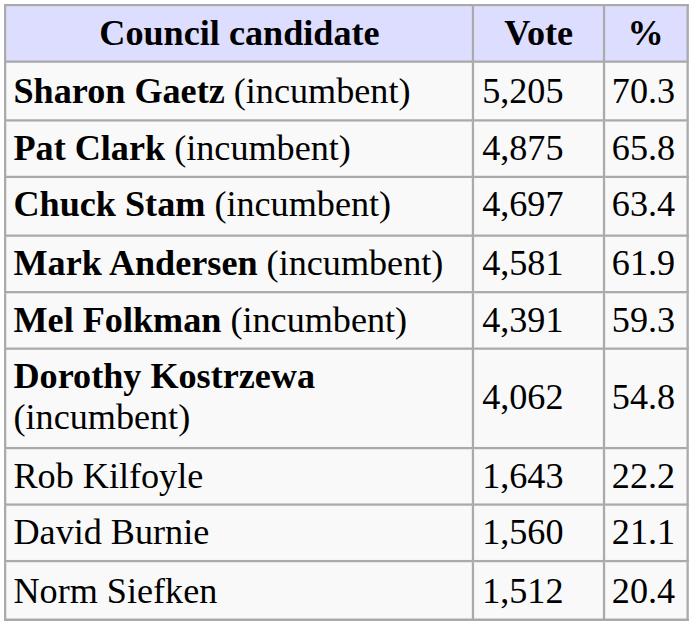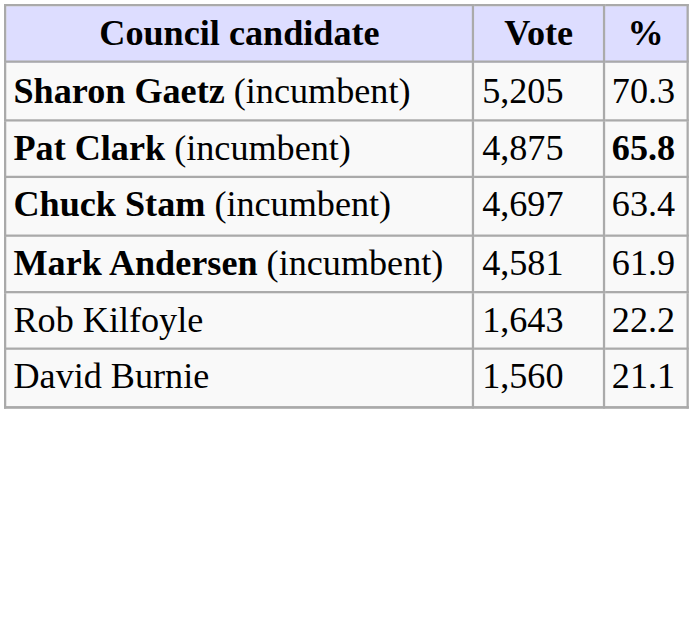Pat Clark (incumbent) | %: normal -> bold
- row: Mel Folkman (incumbent) | 4,391 | 59.3
- row: Dorothy Kostrzewa (incumbent) | 4,062 | 54.8
- row: Norm Siefken | 1,512 | 20.4
